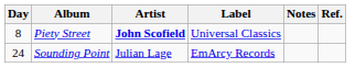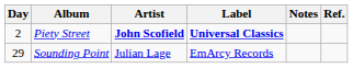Piety Street | Day: 8 -> 2
Piety Street | Label: normal -> bold
Sounding Point | Day: 24 -> 29
